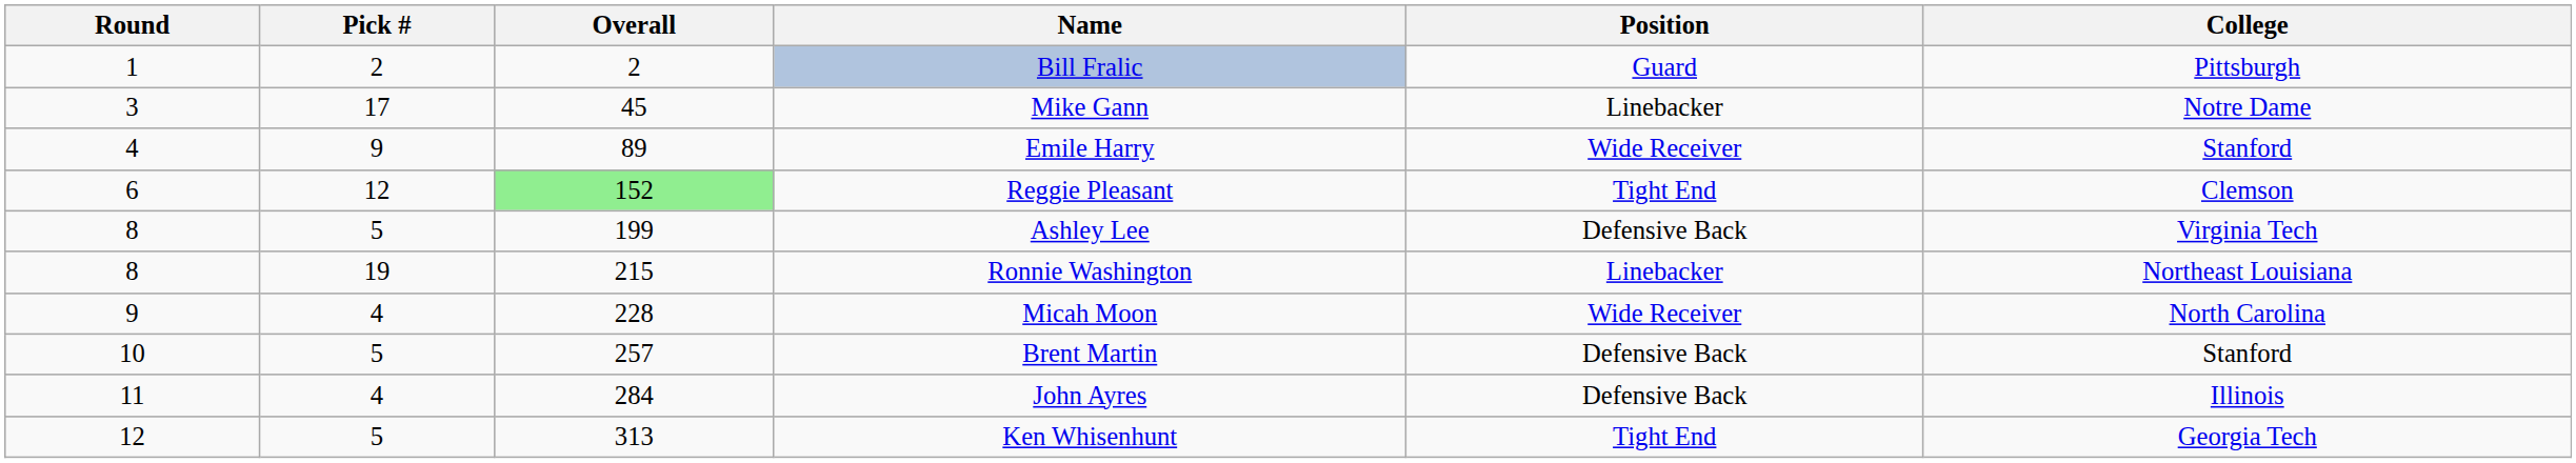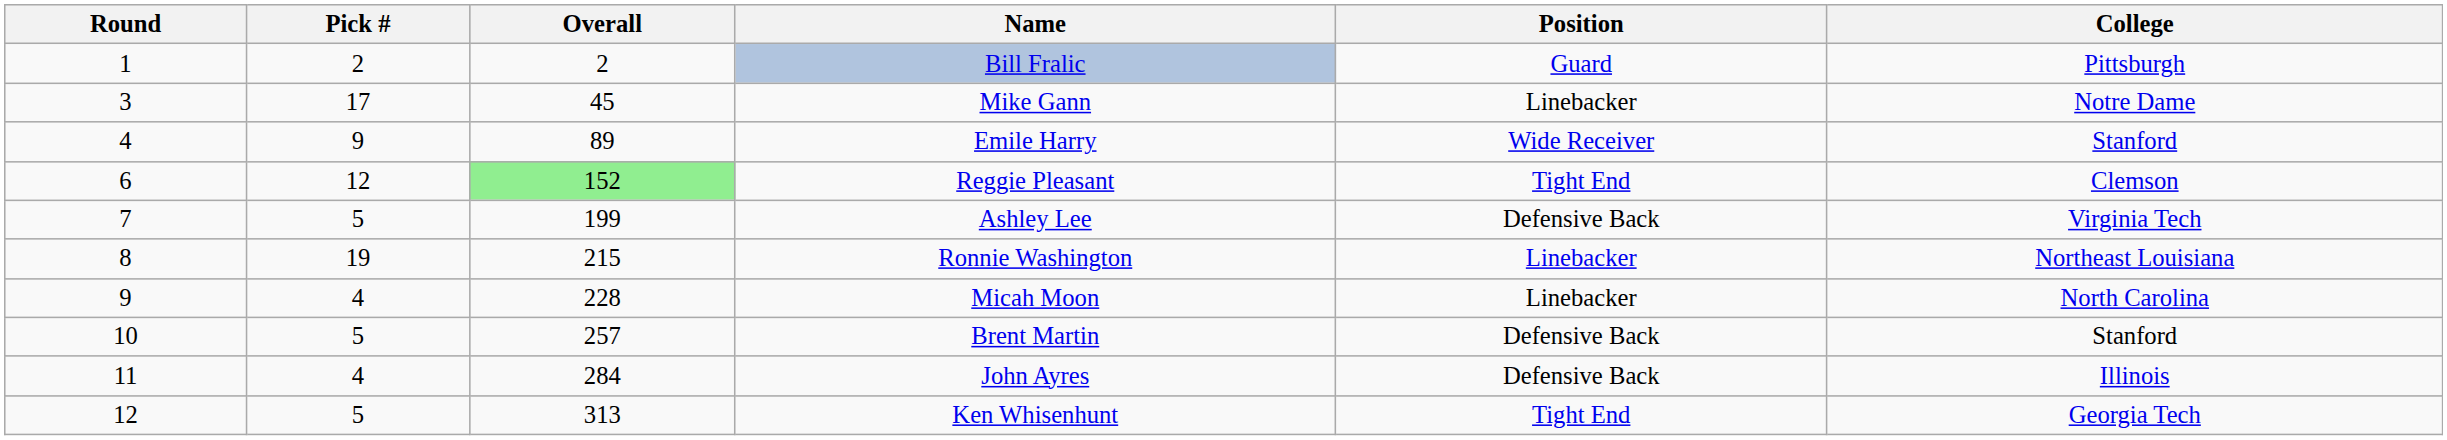Ashley Lee | Round: 8 -> 7
Micah Moon | Position: Wide Receiver -> Linebacker
